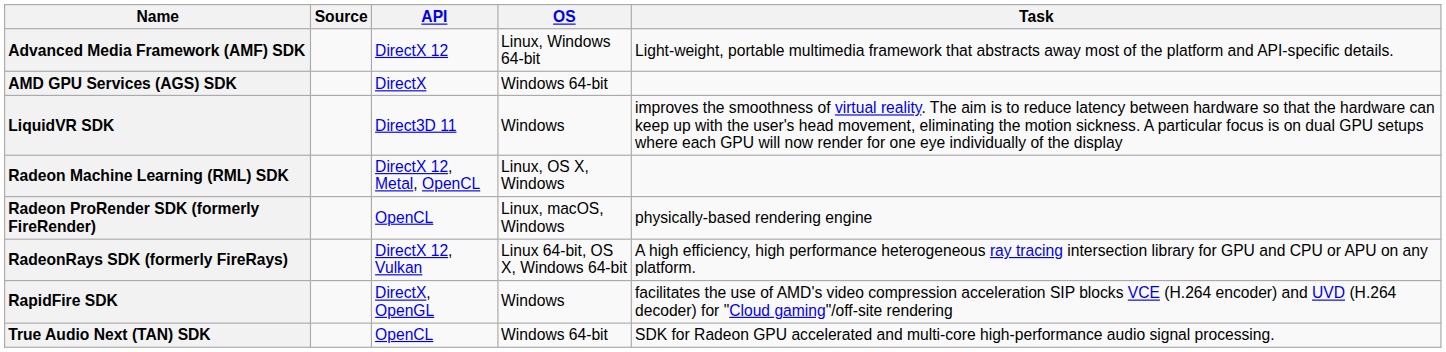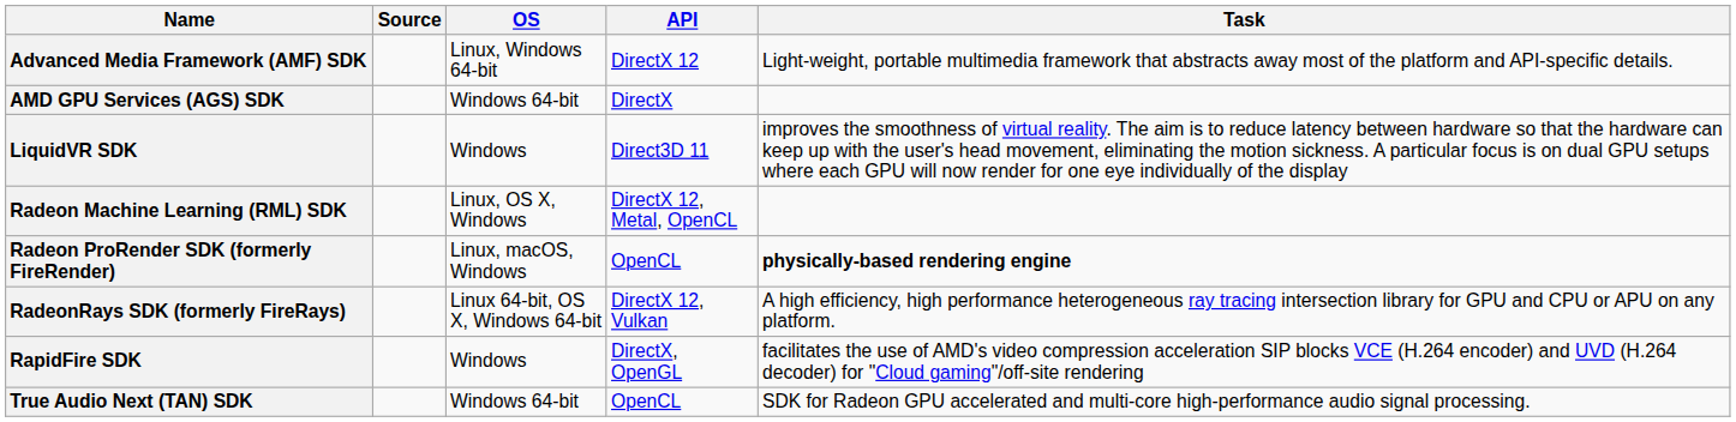columns swapped: API <-> OS
Radeon ProRender SDK (formerly FireRender) | Task: normal -> bold
